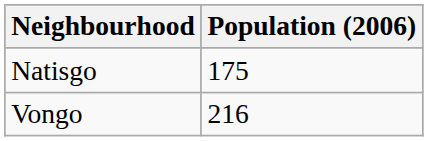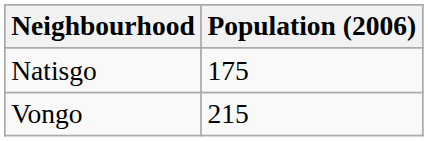Vongo | Population (2006): 216 -> 215
